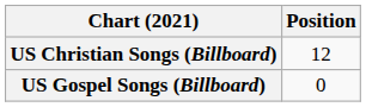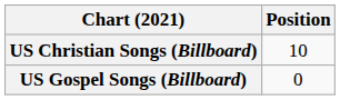US Christian Songs (Billboard) | Position: 12 -> 10
